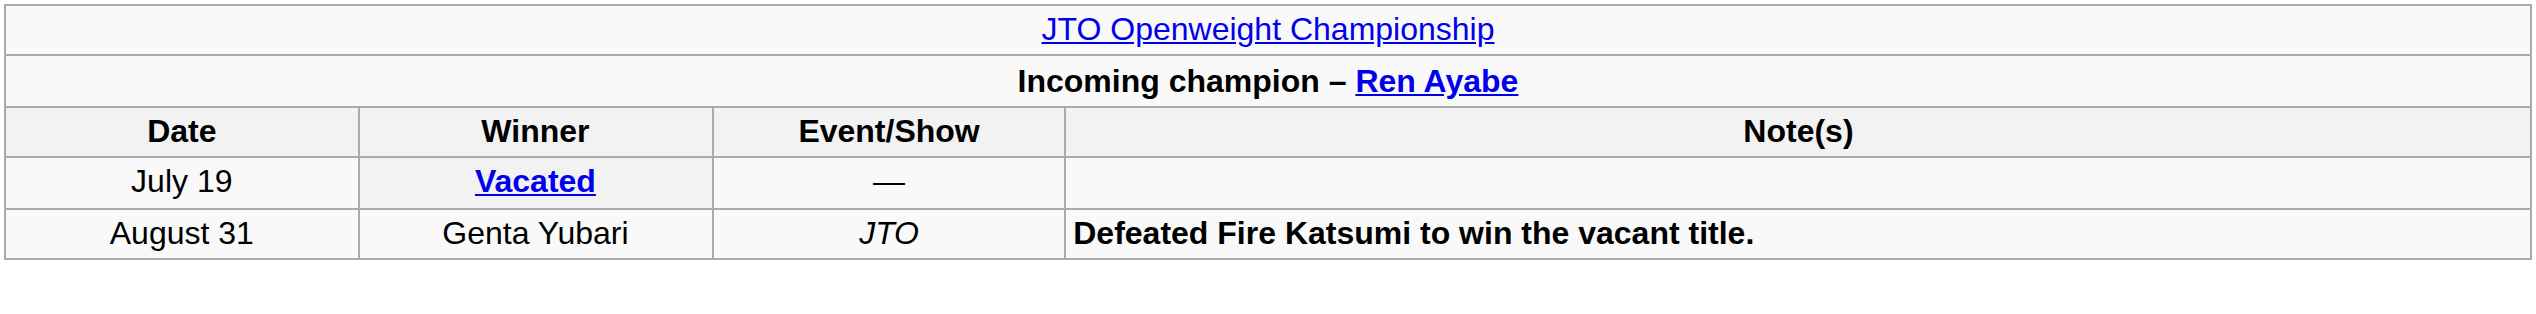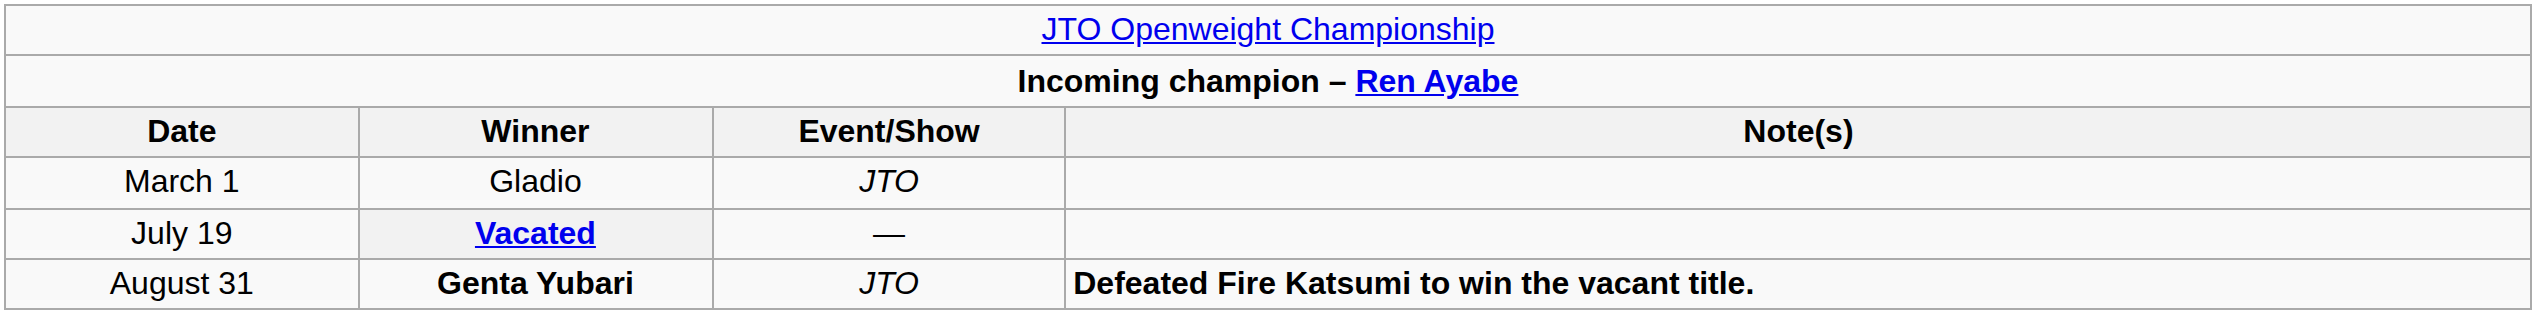+ row: March 1 | Gladio | JTO
August 31 | column 2: normal -> bold
